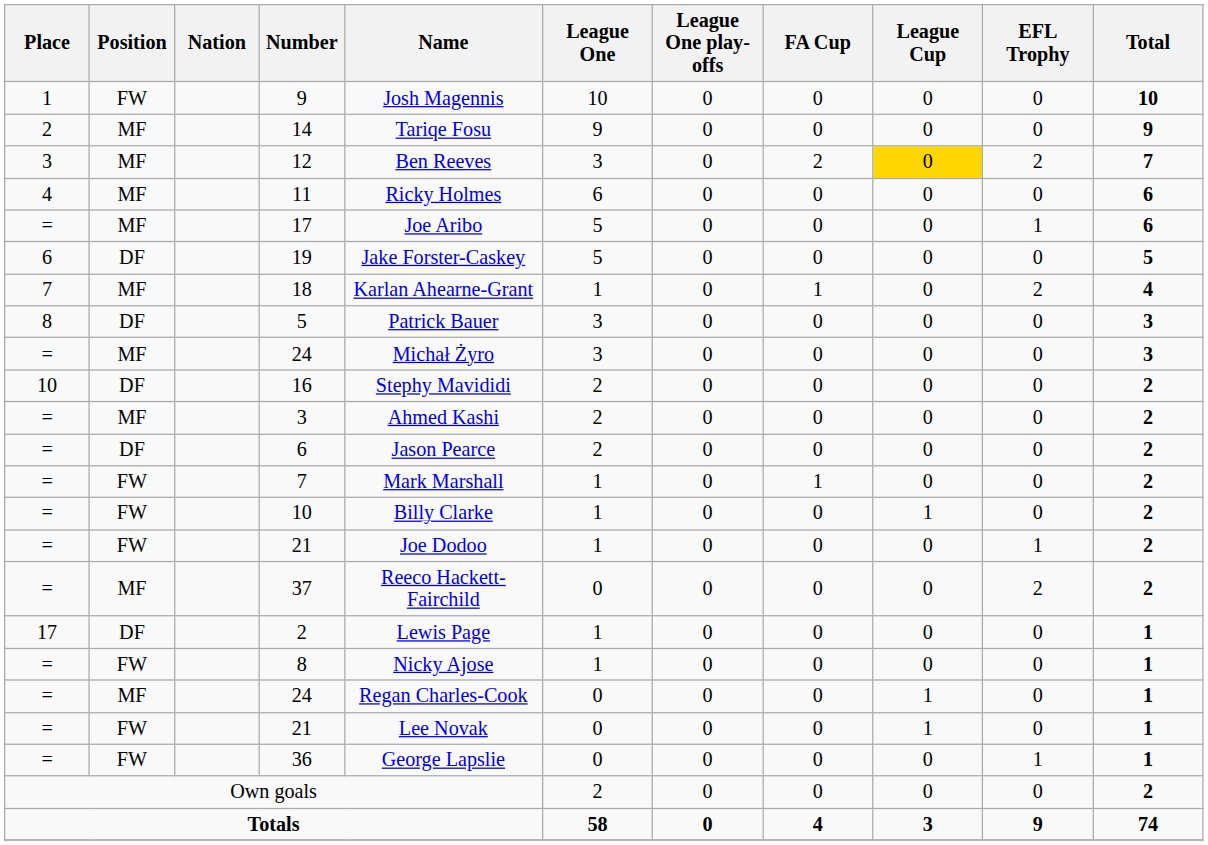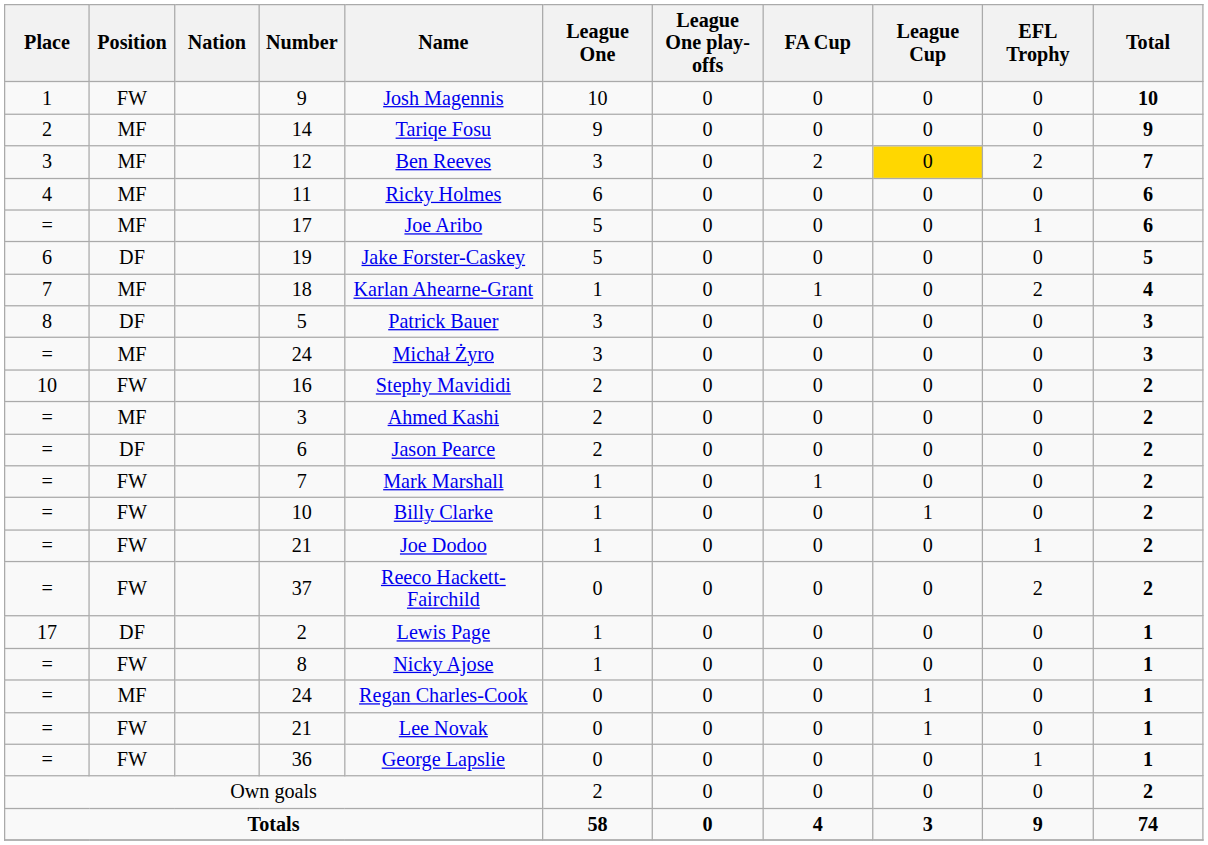16 | Position: DF -> FW
37 | Position: MF -> FW
